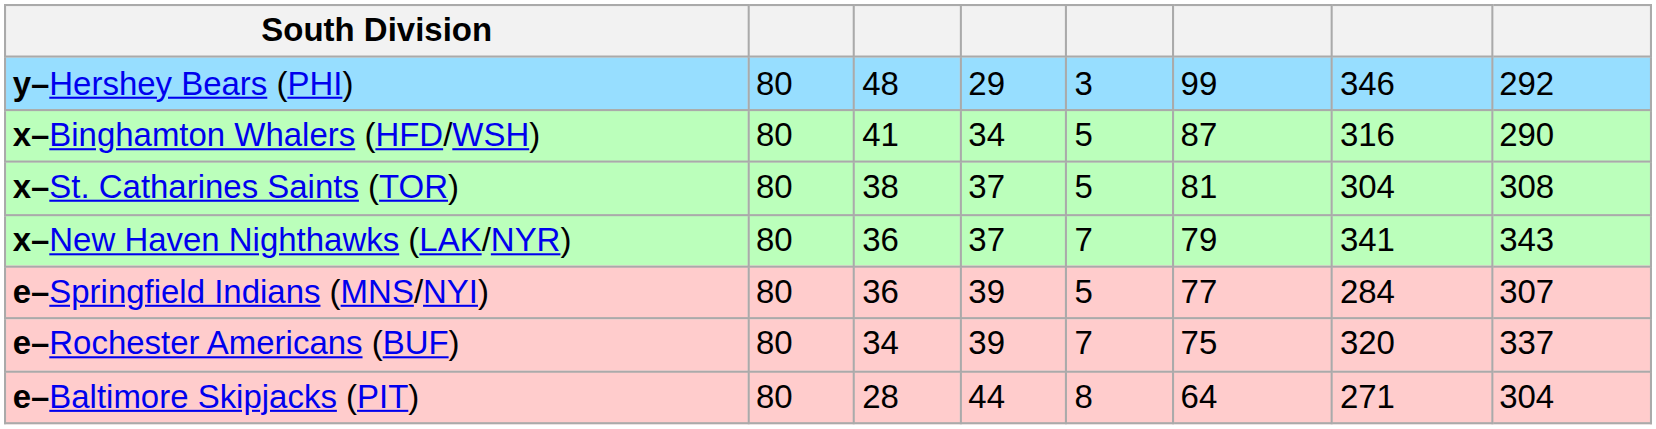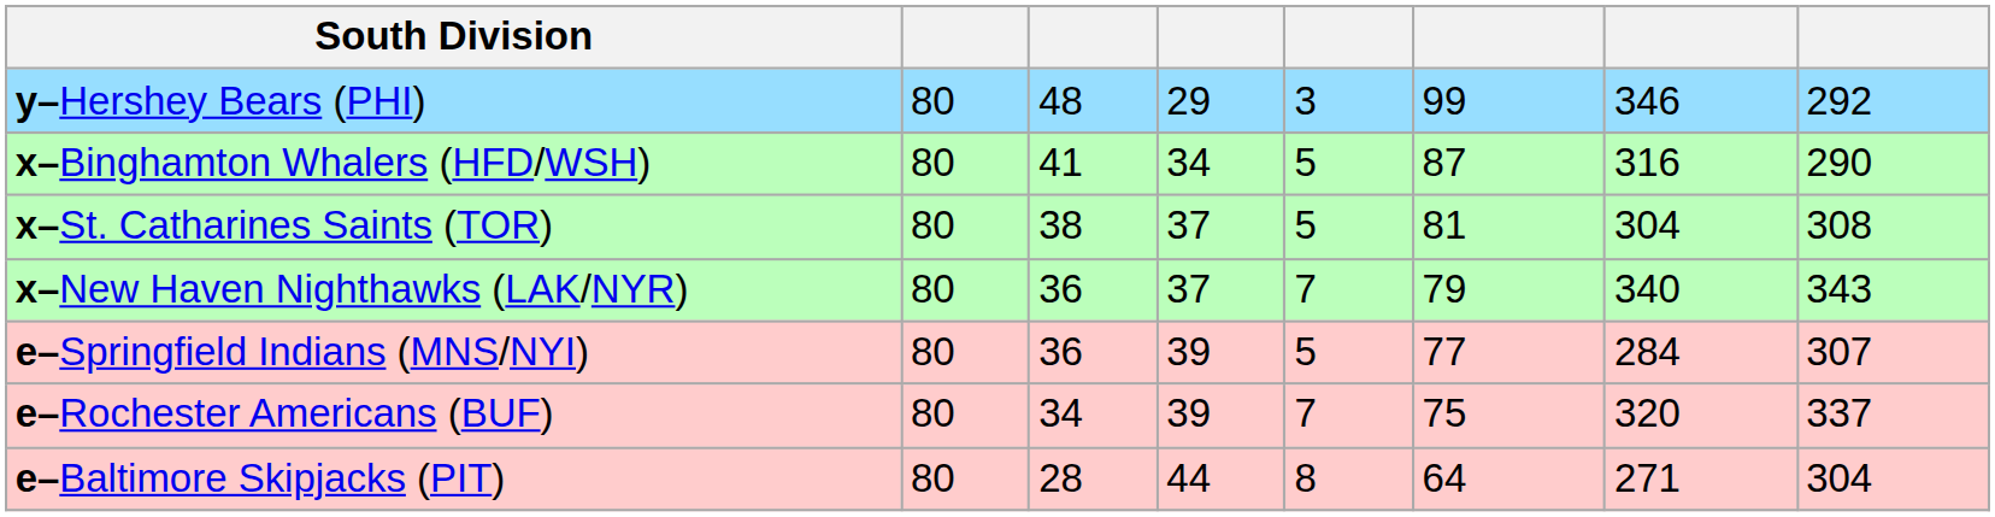x–New Haven Nighthawks (LAK/NYR) | column 7: 341 -> 340
